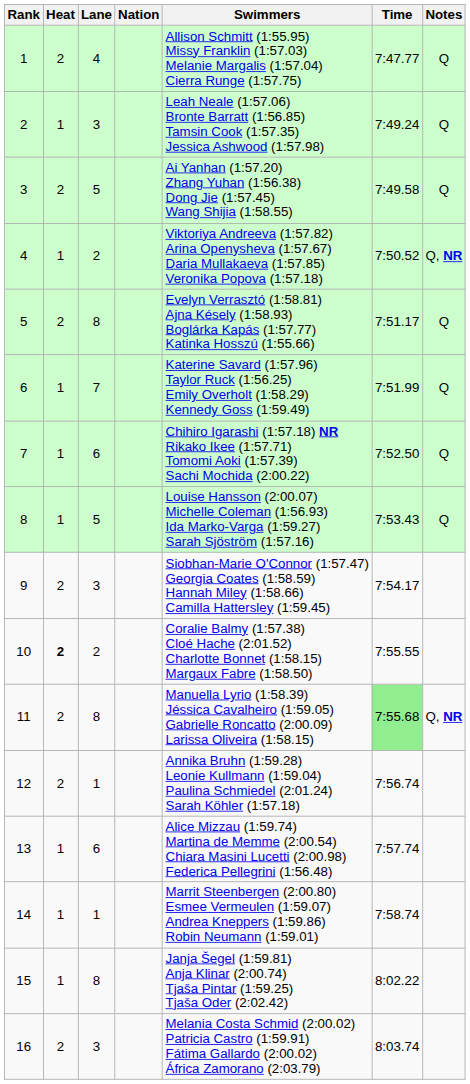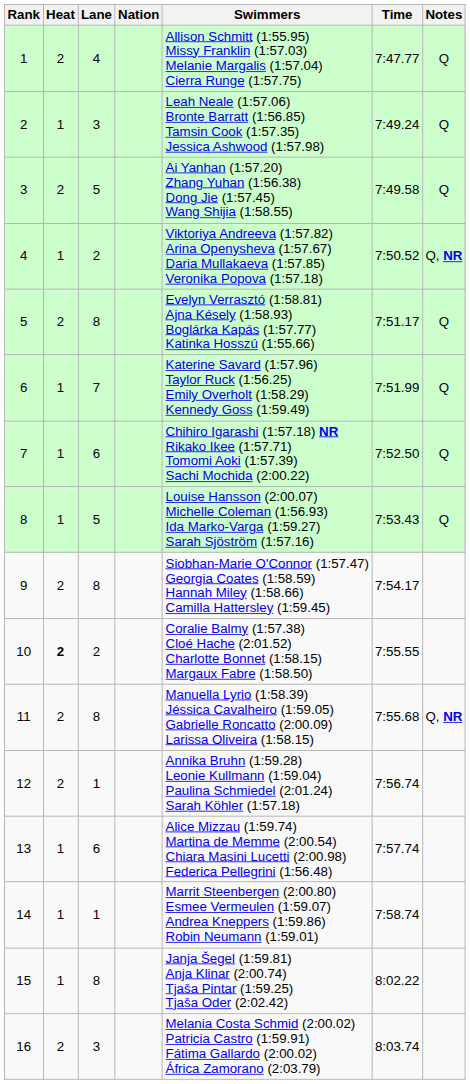9 | Lane: 3 -> 8
11 | Time: lightgreen background -> no background
